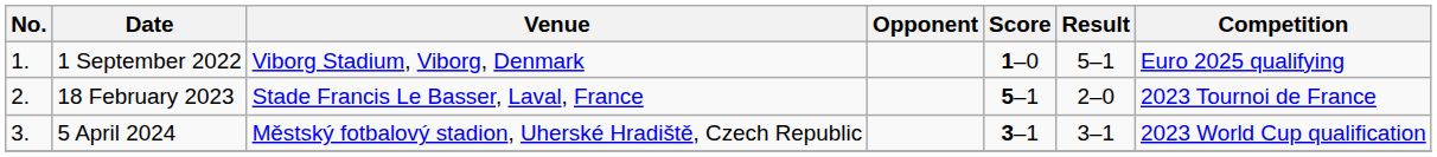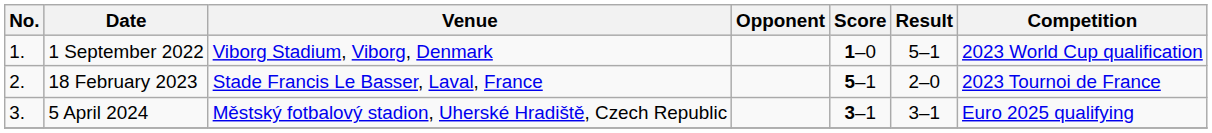1 September 2022 | Competition: Euro 2025 qualifying -> 2023 World Cup qualification
5 April 2024 | Competition: 2023 World Cup qualification -> Euro 2025 qualifying
